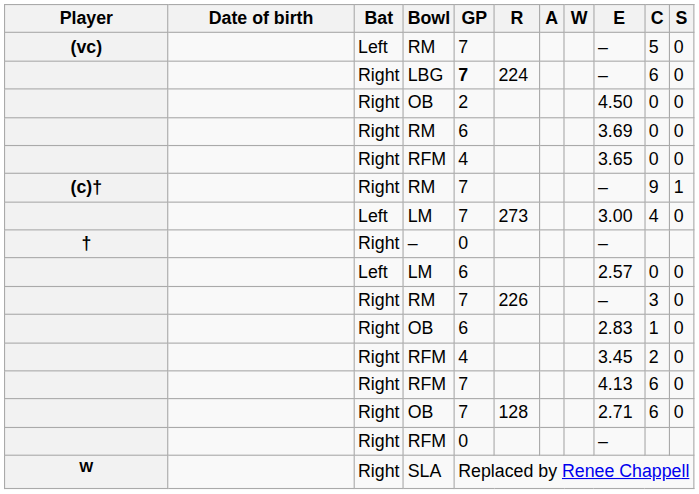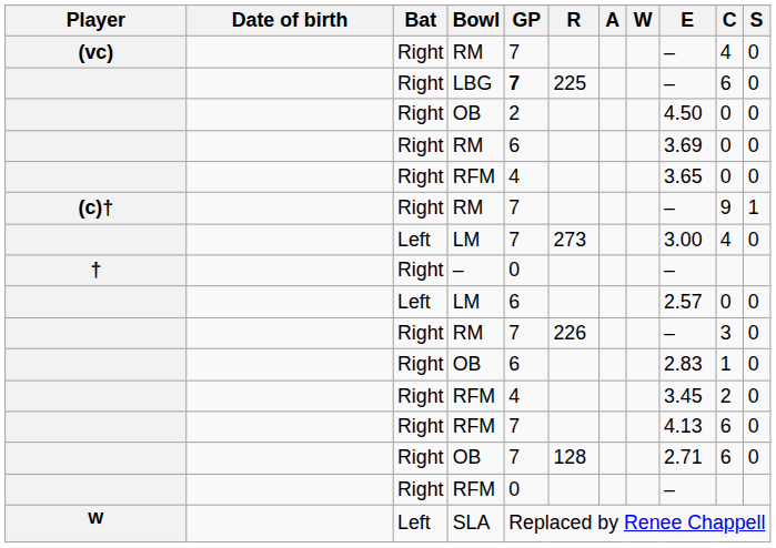(vc) / RM | Bat: Left -> Right
(vc) / RM | C: 5 -> 4
LBG | R: 224 -> 225
SLA | Bat: Right -> Left
